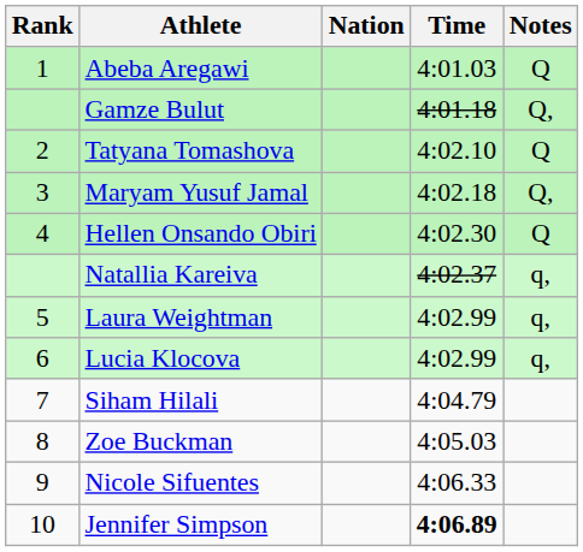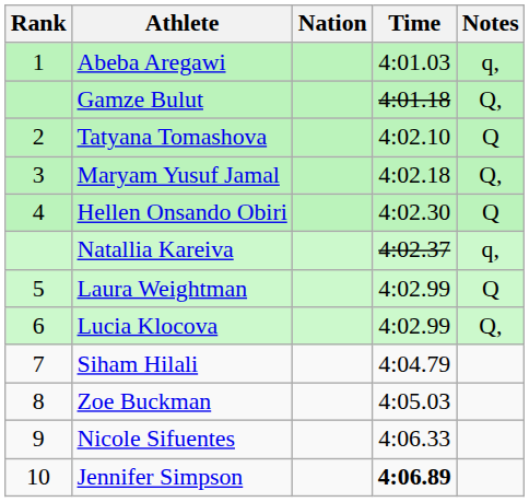Abeba Aregawi | Notes: Q -> q,
Laura Weightman | Notes: q, -> Q
Lucia Klocova | Notes: q, -> Q,
